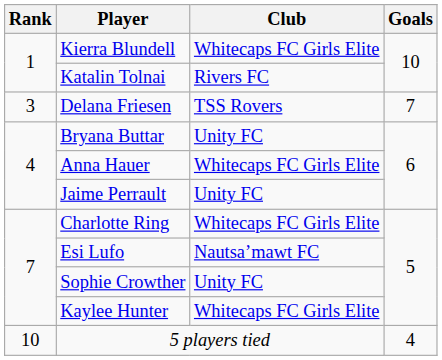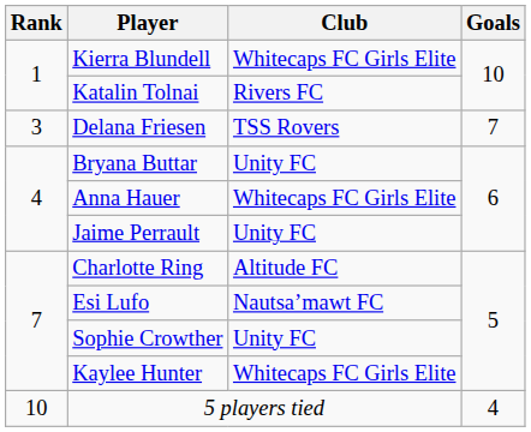Charlotte Ring | Club: Whitecaps FC Girls Elite -> Altitude FC
